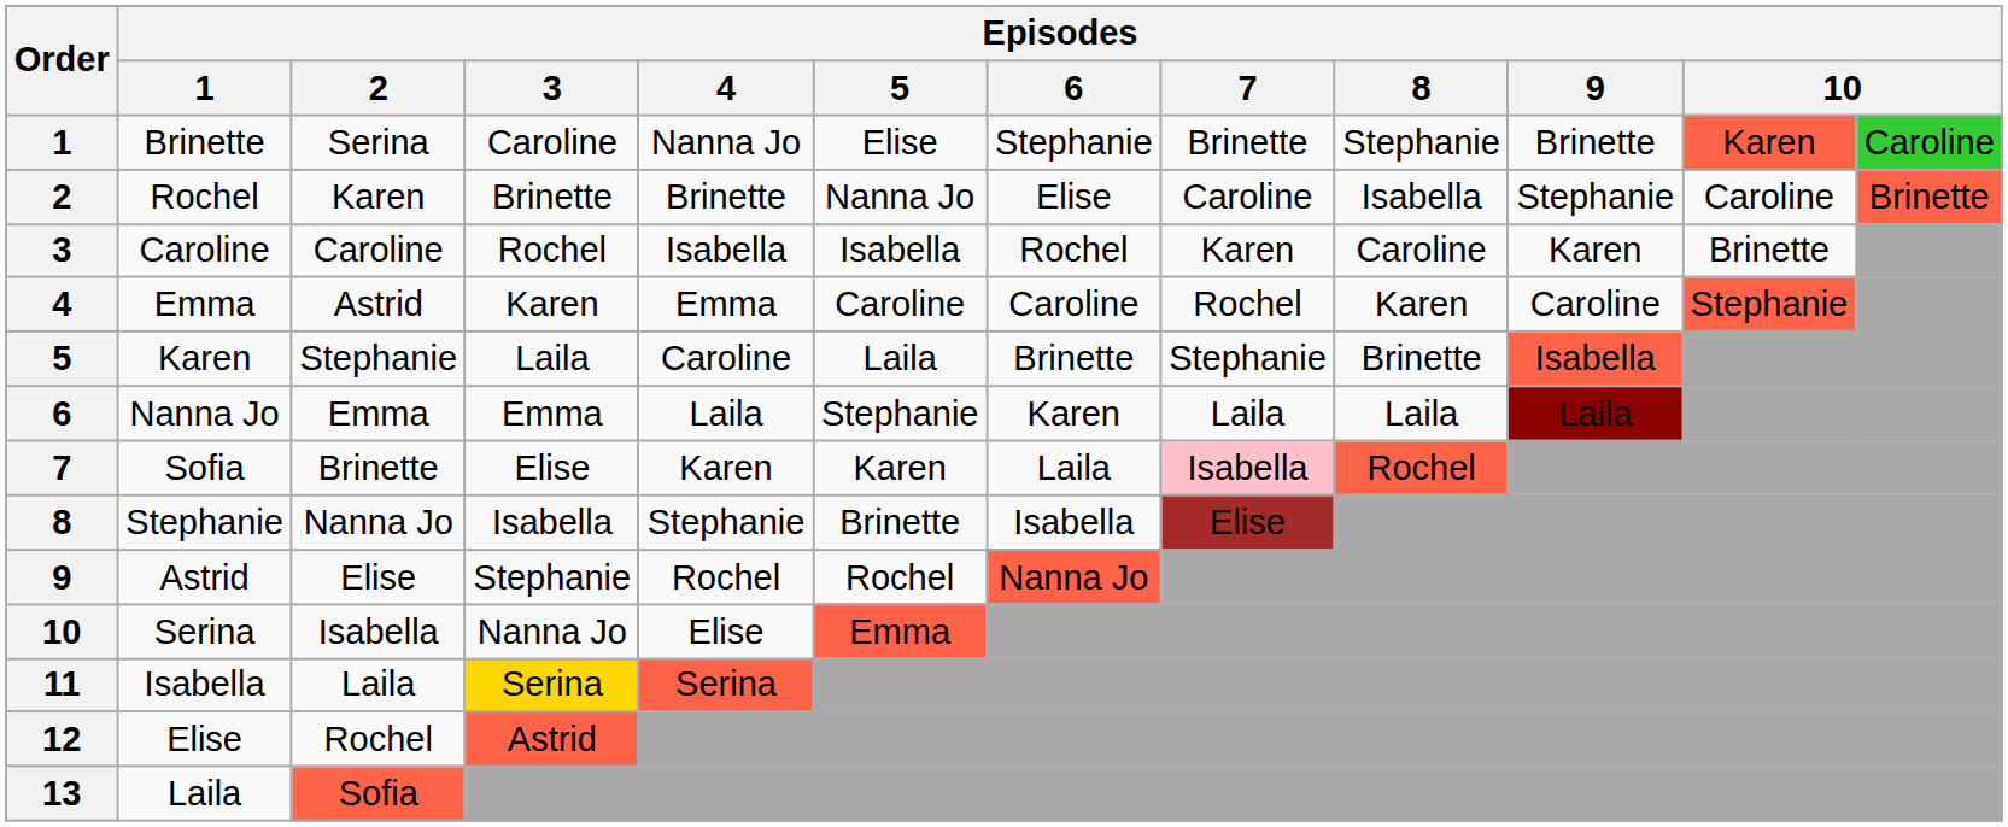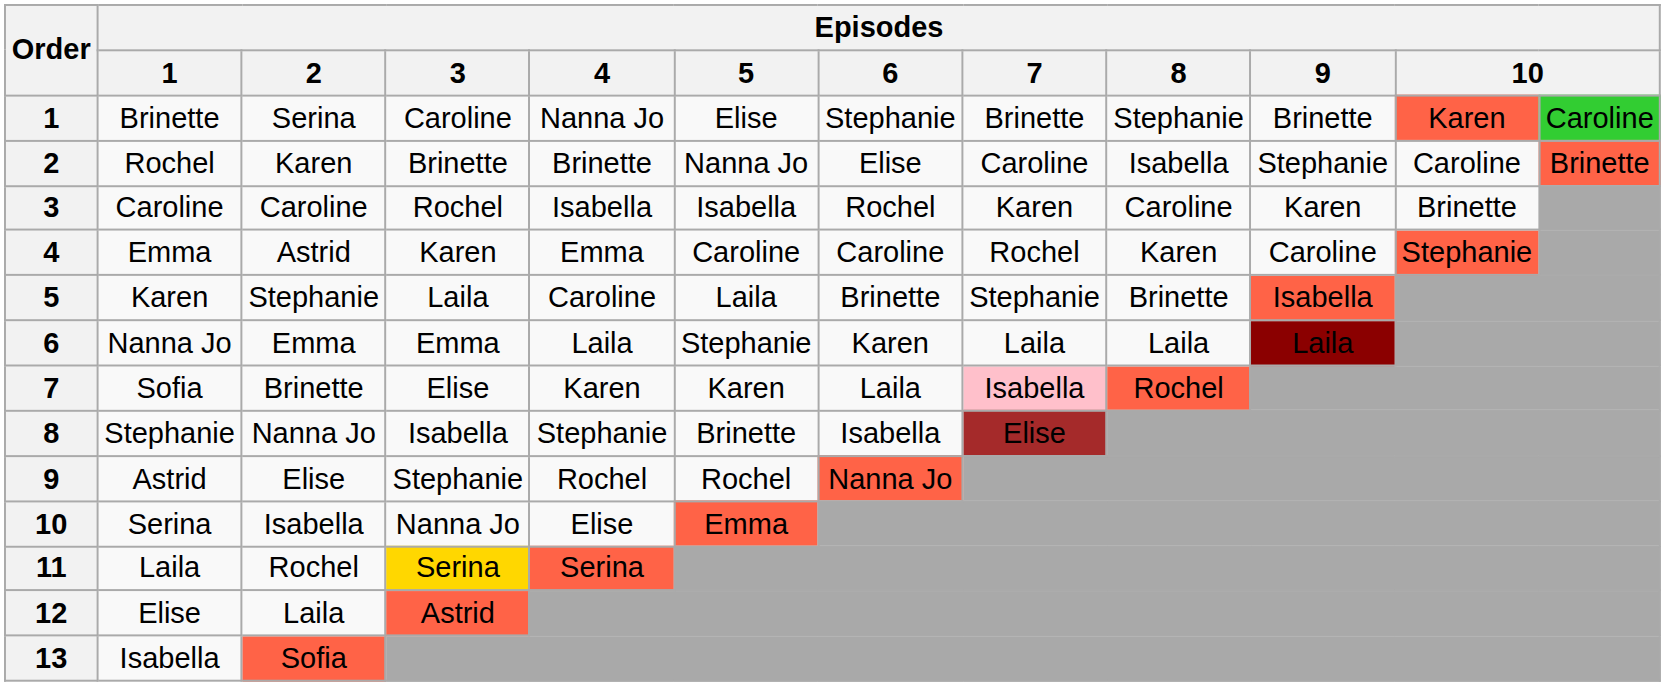11 | Episodes / 1: Isabella -> Laila
11 | Episodes / 2: Laila -> Rochel
12 | Episodes / 2: Rochel -> Laila
13 | Episodes / 1: Laila -> Isabella
